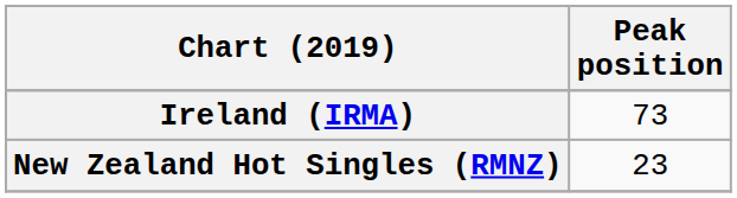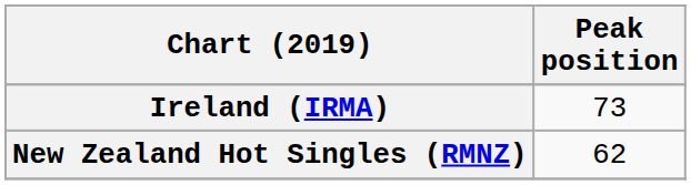New Zealand Hot Singles (RMNZ) | Peak position: 23 -> 62
